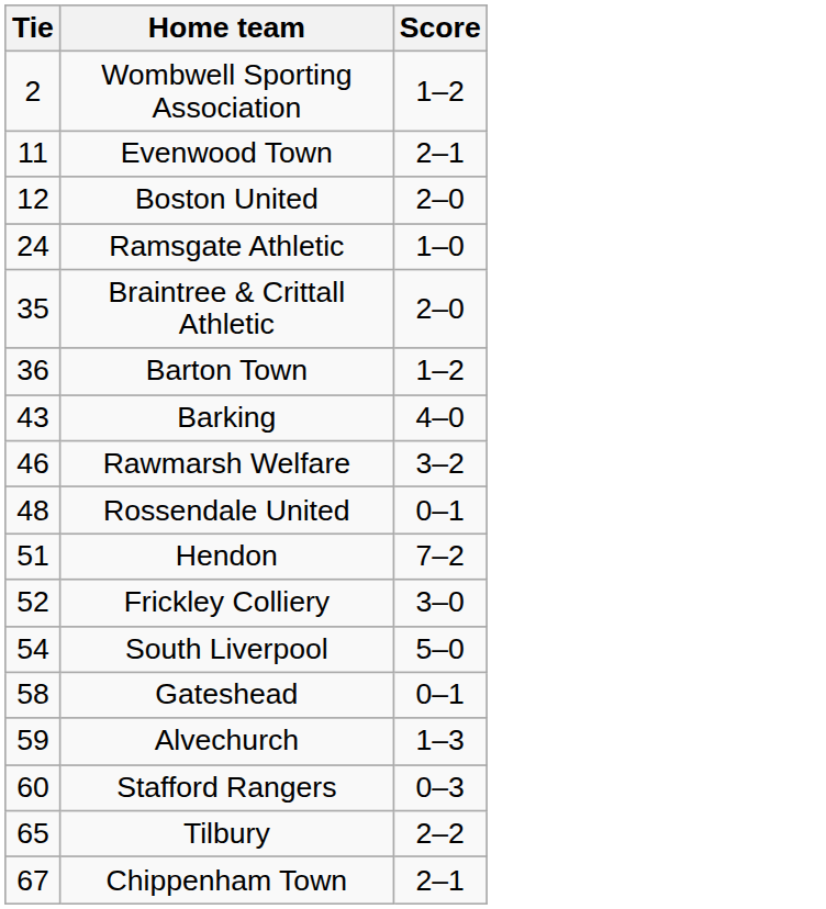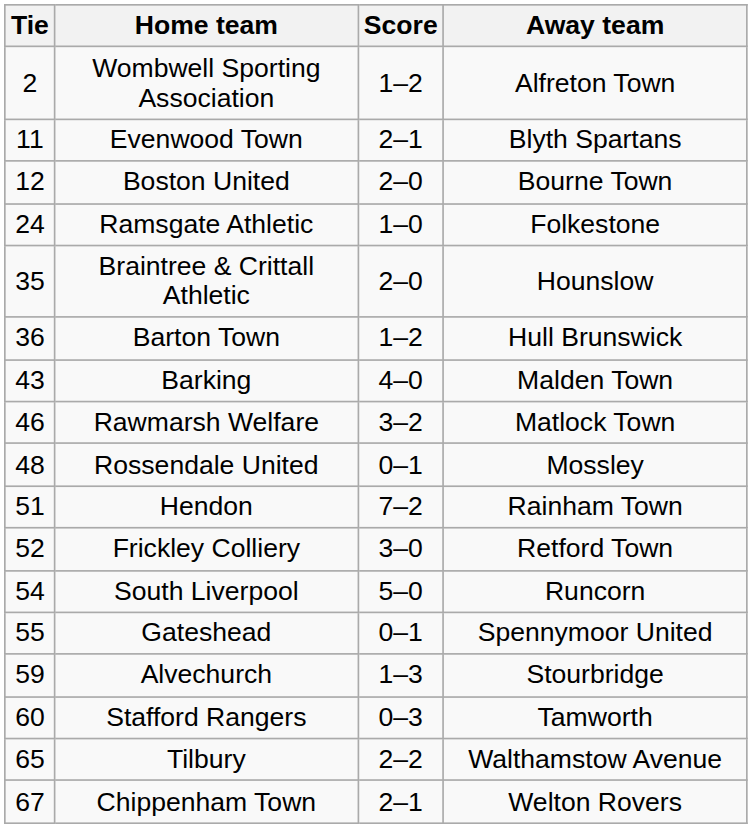+ column: Away team | Alfreton Town | Blyth Spartans | Bourne Town | Folkestone | Hounslow | Hull Brunswick | Malden Town | Matlock Town | Mossley | Rainham Town | Retford Town | Runcorn | Spennymoor United | Stourbridge | Tamworth | Walthamstow Avenue | Welton Rovers
Gateshead | Tie: 58 -> 55
